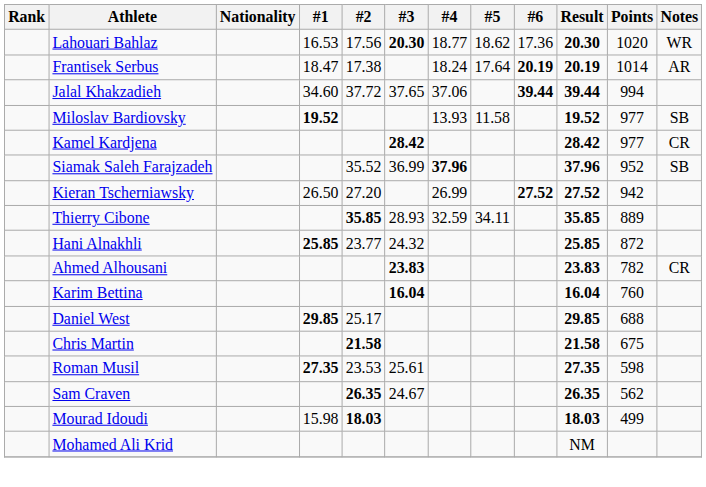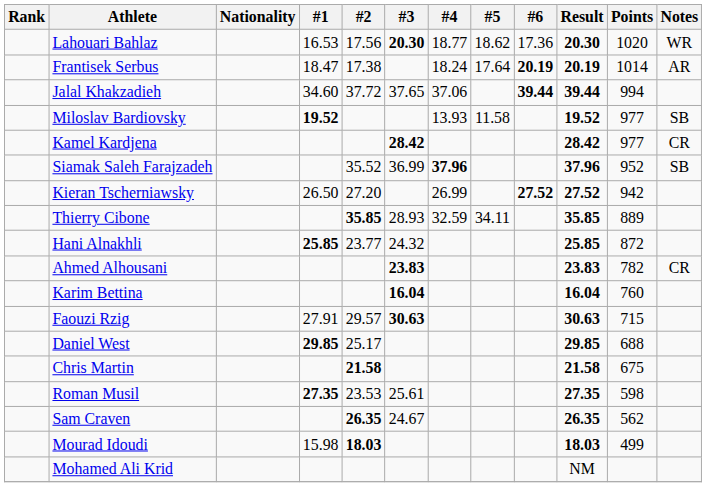+ row: Faouzi Rzig | 27.91 | 29.57 | 30.63 | 30.63 | 715
